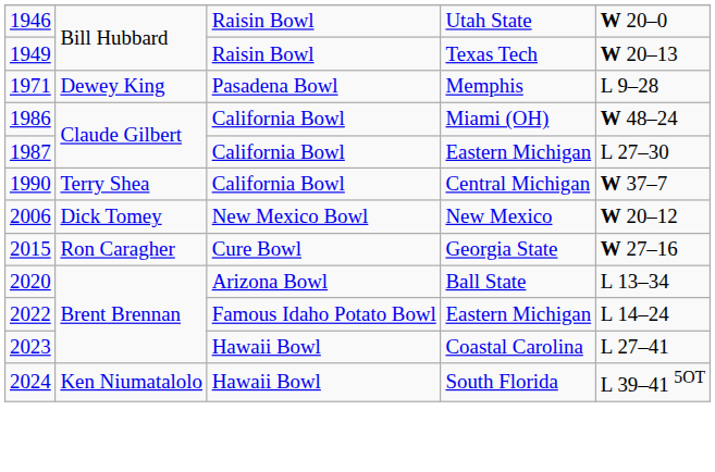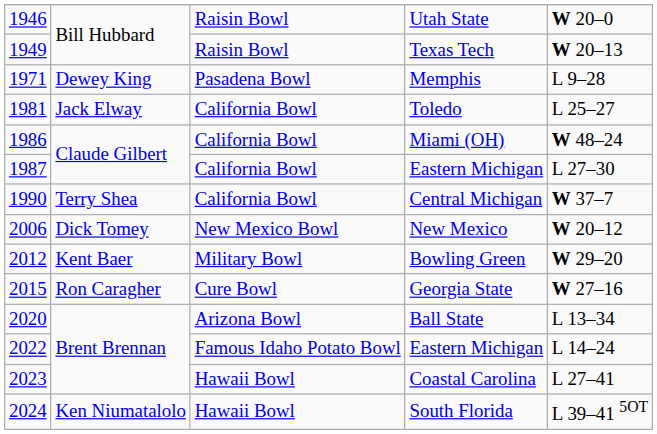+ row: 1981 | Jack Elway | California Bowl | Toledo | L 25–27
+ row: 2012 | Kent Baer | Military Bowl | Bowling Green | W 29–20
